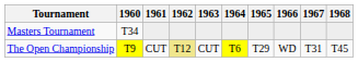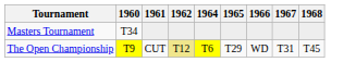- column: 1963 | CUT
